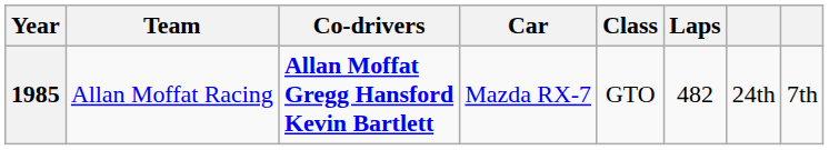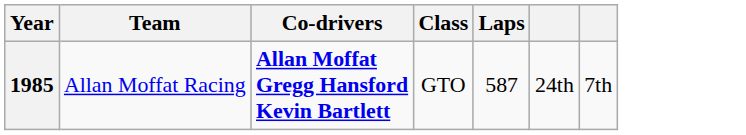- column: Car | Mazda RX-7
1985 | Laps: 482 -> 587
